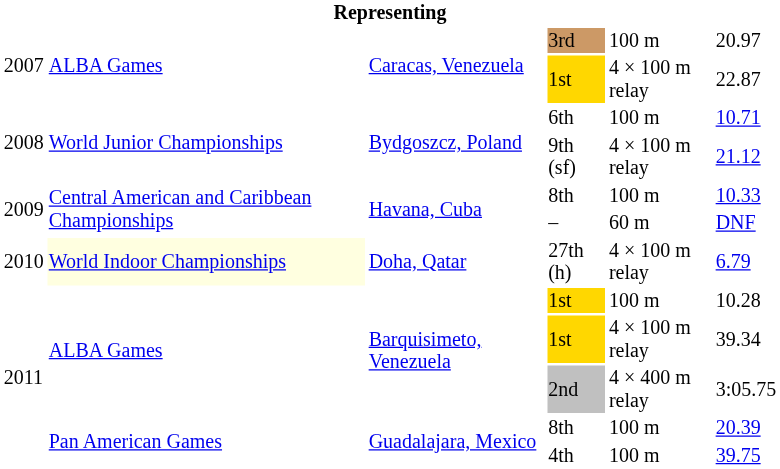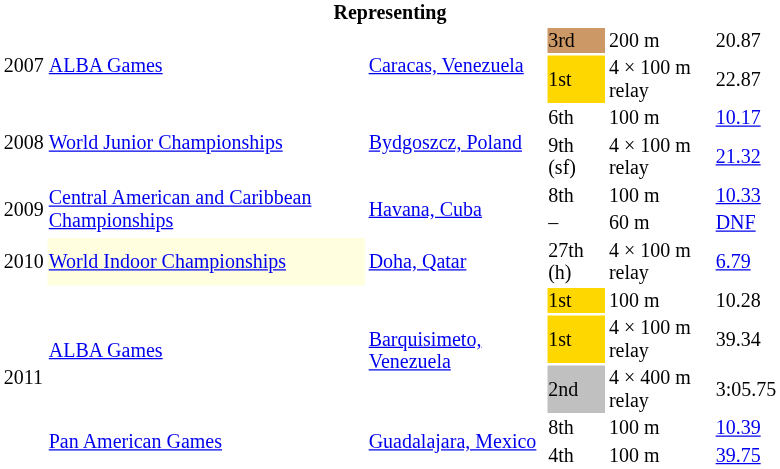3rd | column 5: 100 m -> 200 m
3rd | column 6: 20.97 -> 20.87
6th | column 6: 10.71 -> 10.17
9th (sf) | column 6: 21.12 -> 21.32
Guadalajara, Mexico / 8th | column 6: 20.39 -> 10.39
